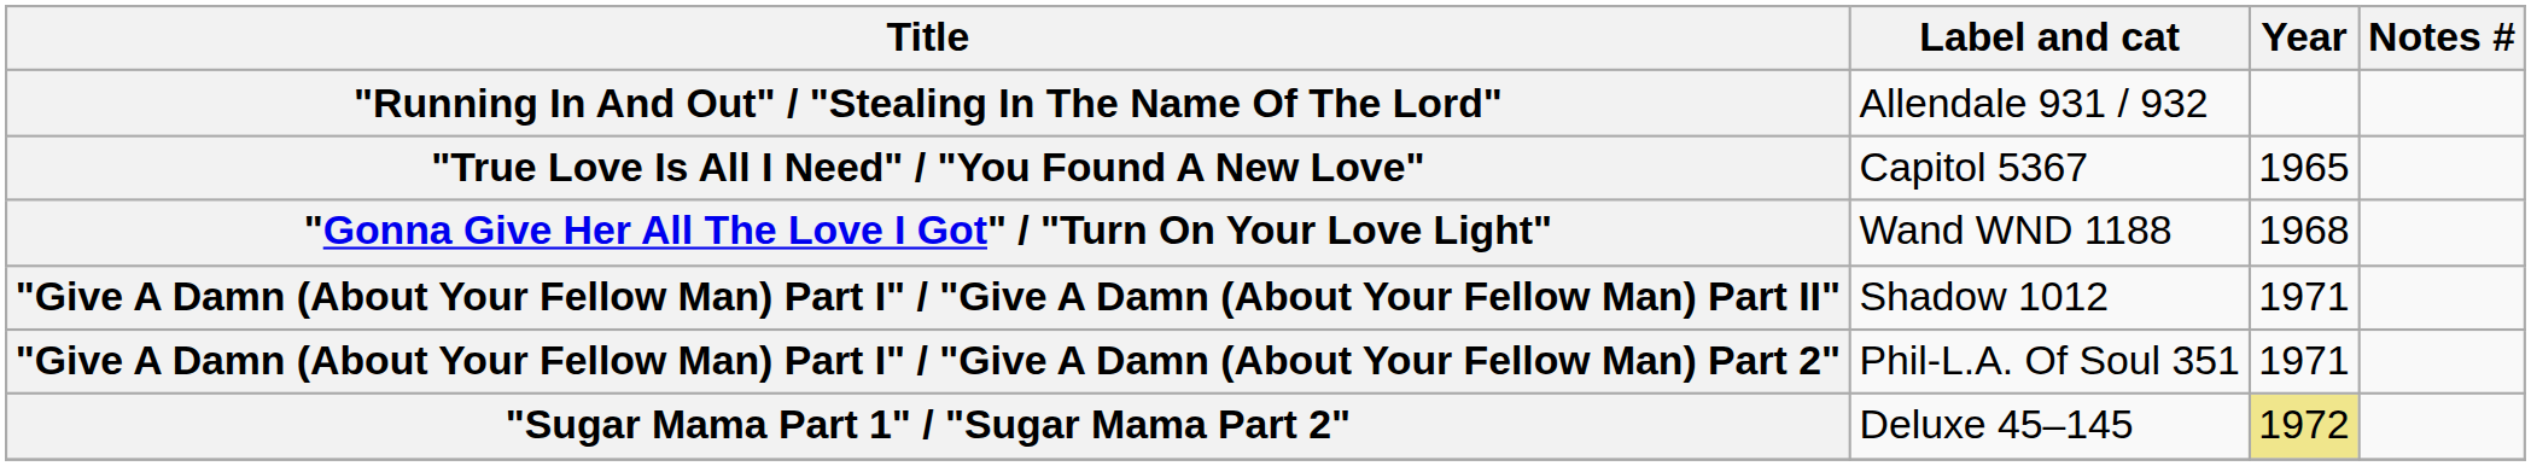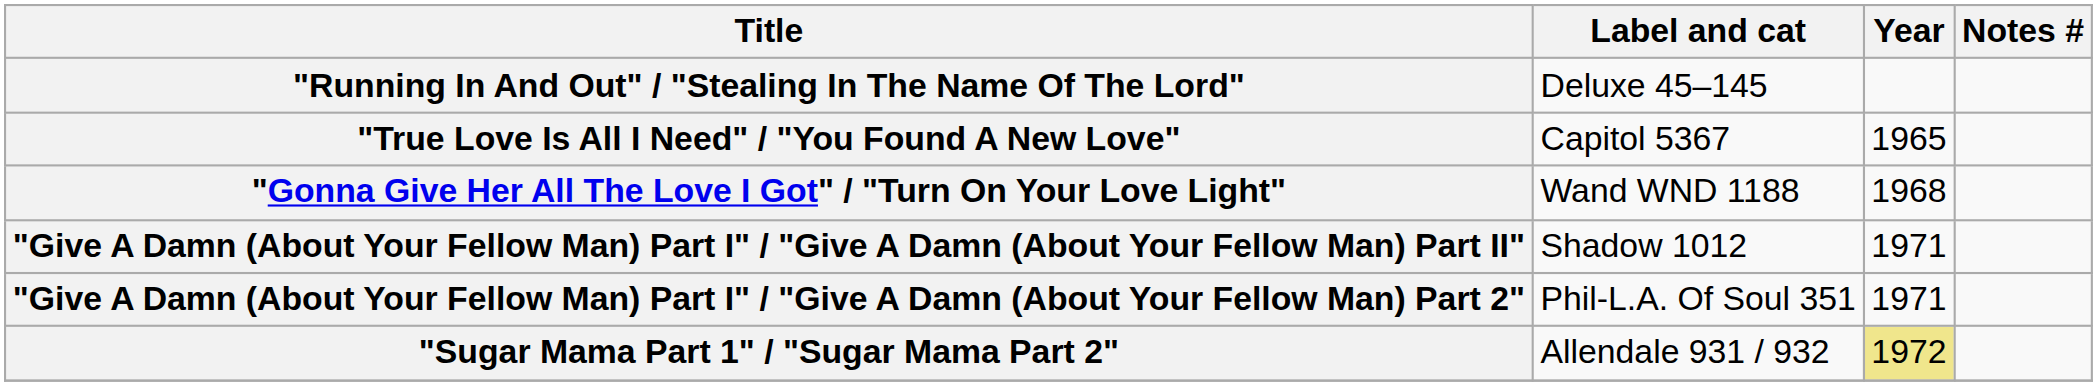"Running In And Out" / "Stealing In The Name Of The Lord" | Label and cat: Allendale 931 / 932 -> Deluxe 45–145
"Sugar Mama Part 1" / "Sugar Mama Part 2" | Label and cat: Deluxe 45–145 -> Allendale 931 / 932
